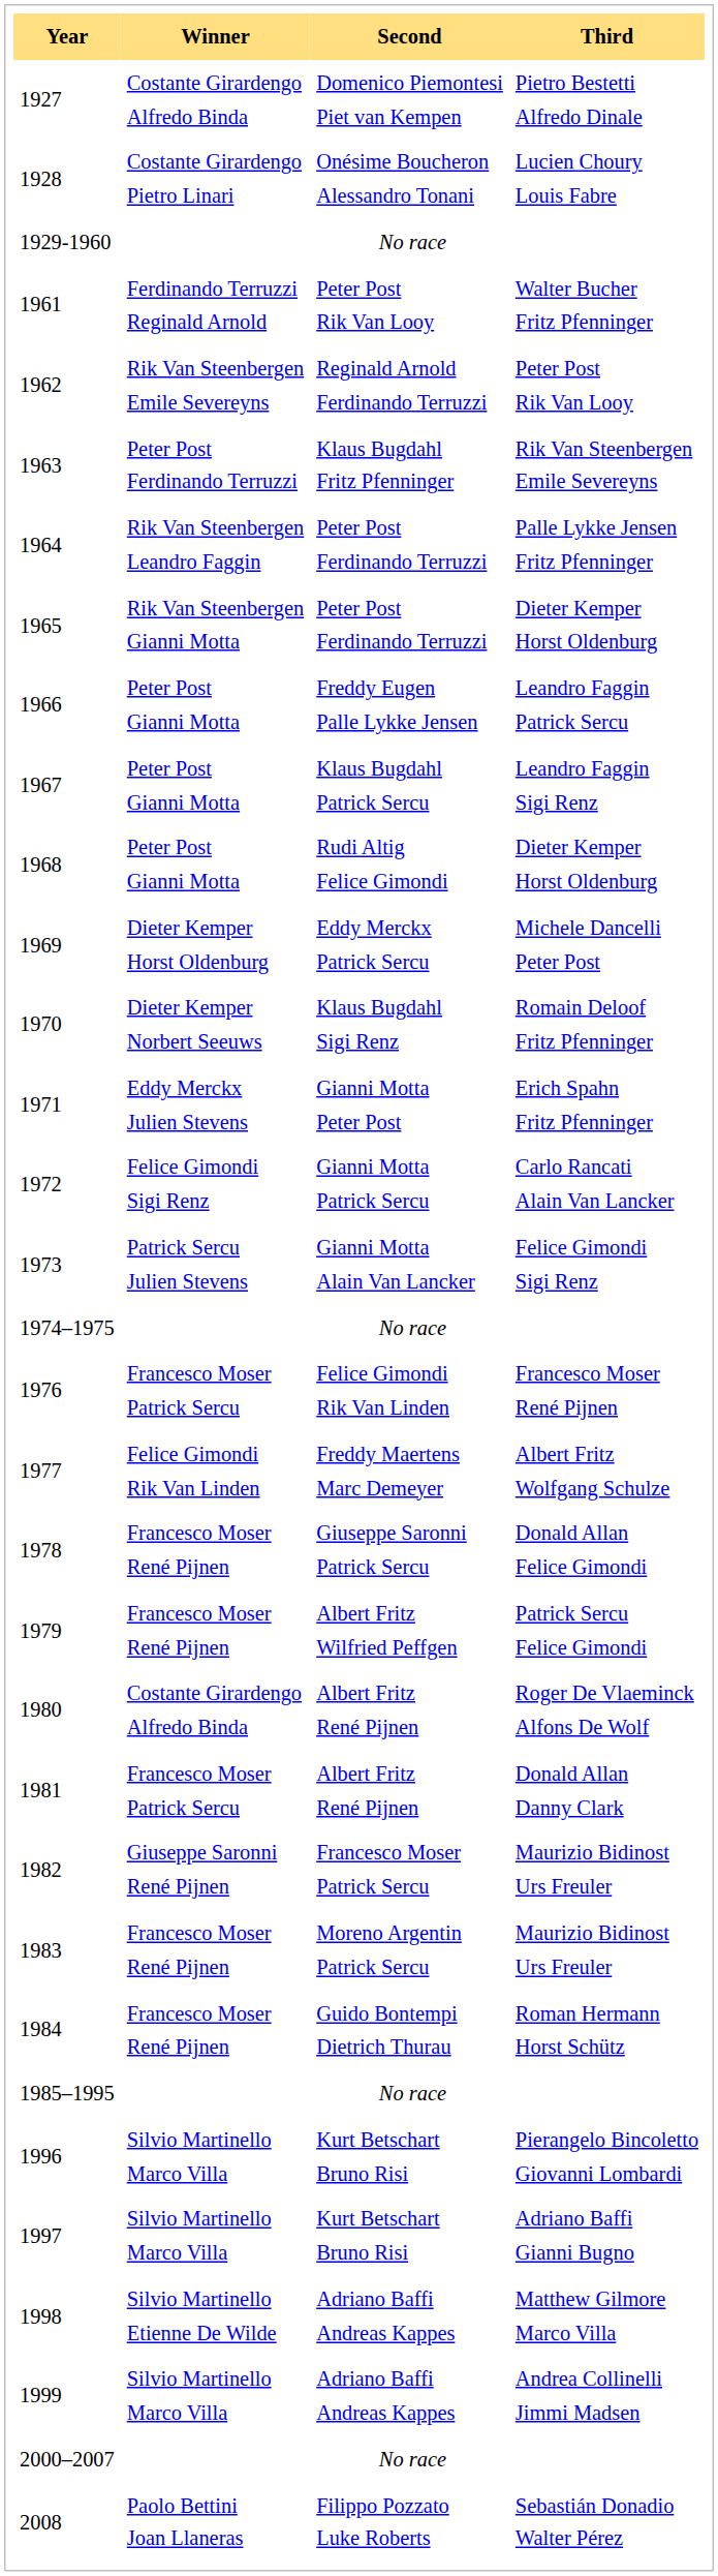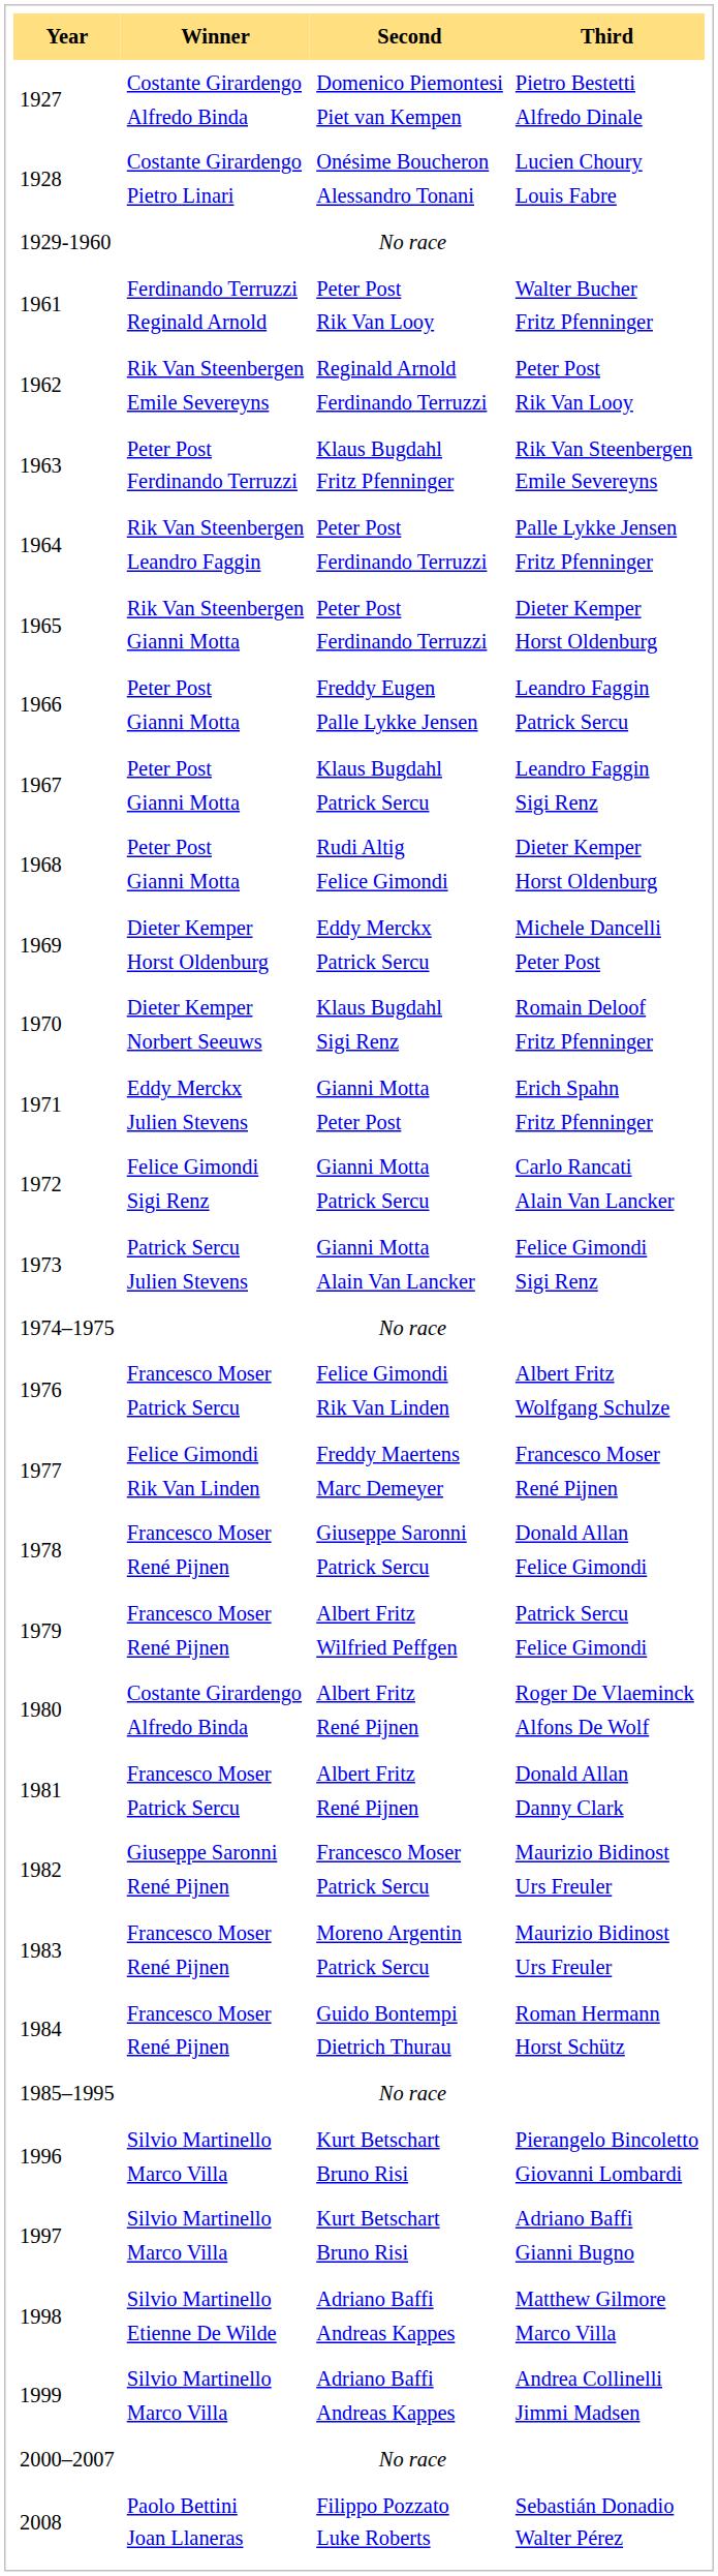1976 | Third: Francesco Moser René Pijnen -> Albert Fritz Wolfgang Schulze
1977 | Third: Albert Fritz Wolfgang Schulze -> Francesco Moser René Pijnen
